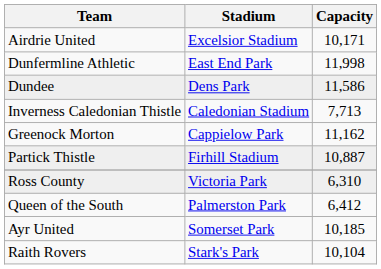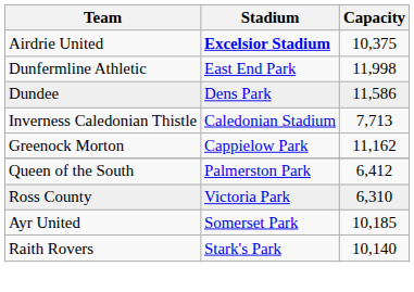Airdrie United | Stadium: normal -> bold
Airdrie United | Capacity: 10,171 -> 10,375
- row: Partick Thistle | Firhill Stadium | 10,887
rows swapped: Queen of the South <-> Ross County
Raith Rovers | Capacity: 10,104 -> 10,140
